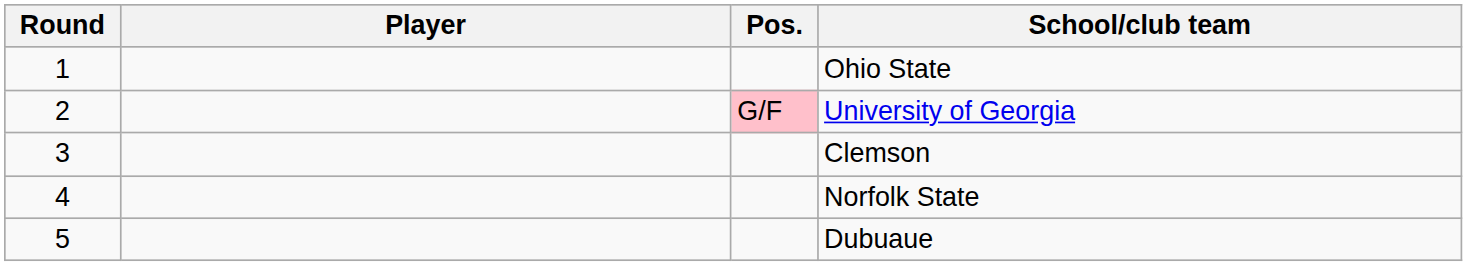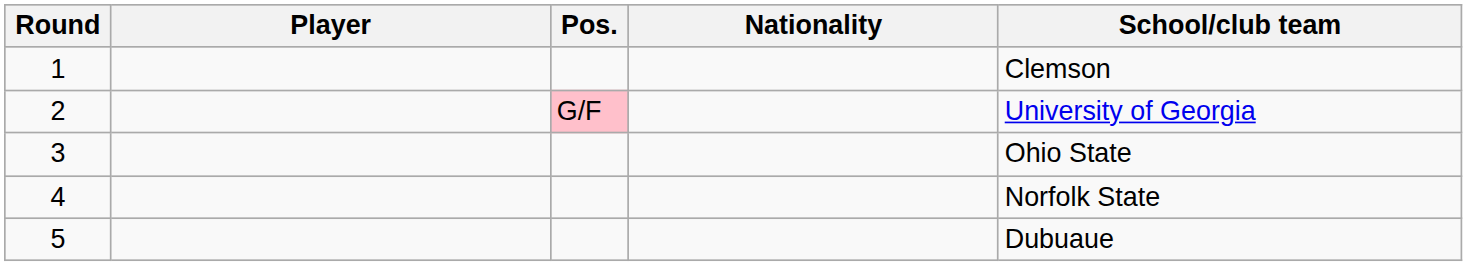+ column: Nationality
1 | School/club team: Ohio State -> Clemson
3 | School/club team: Clemson -> Ohio State
